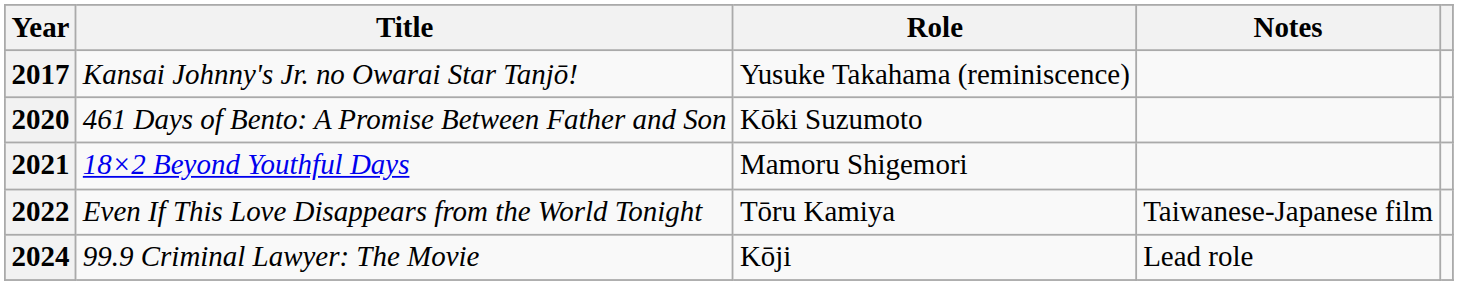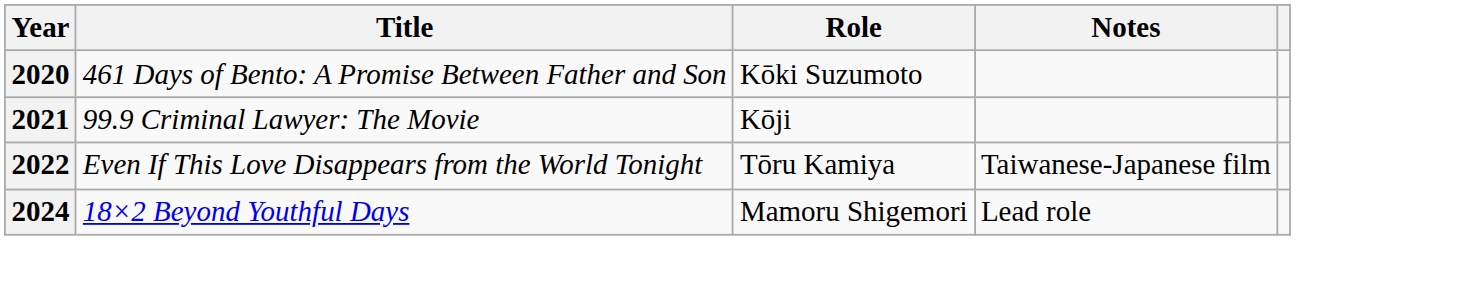- row: 2017 | Kansai Johnny's Jr. no Owarai Star Tanjō! | Yusuke Takahama (reminiscence)
2021 | Title: 18×2 Beyond Youthful Days -> 99.9 Criminal Lawyer: The Movie
2021 | Role: Mamoru Shigemori -> Kōji
2024 | Title: 99.9 Criminal Lawyer: The Movie -> 18×2 Beyond Youthful Days
2024 | Role: Kōji -> Mamoru Shigemori
